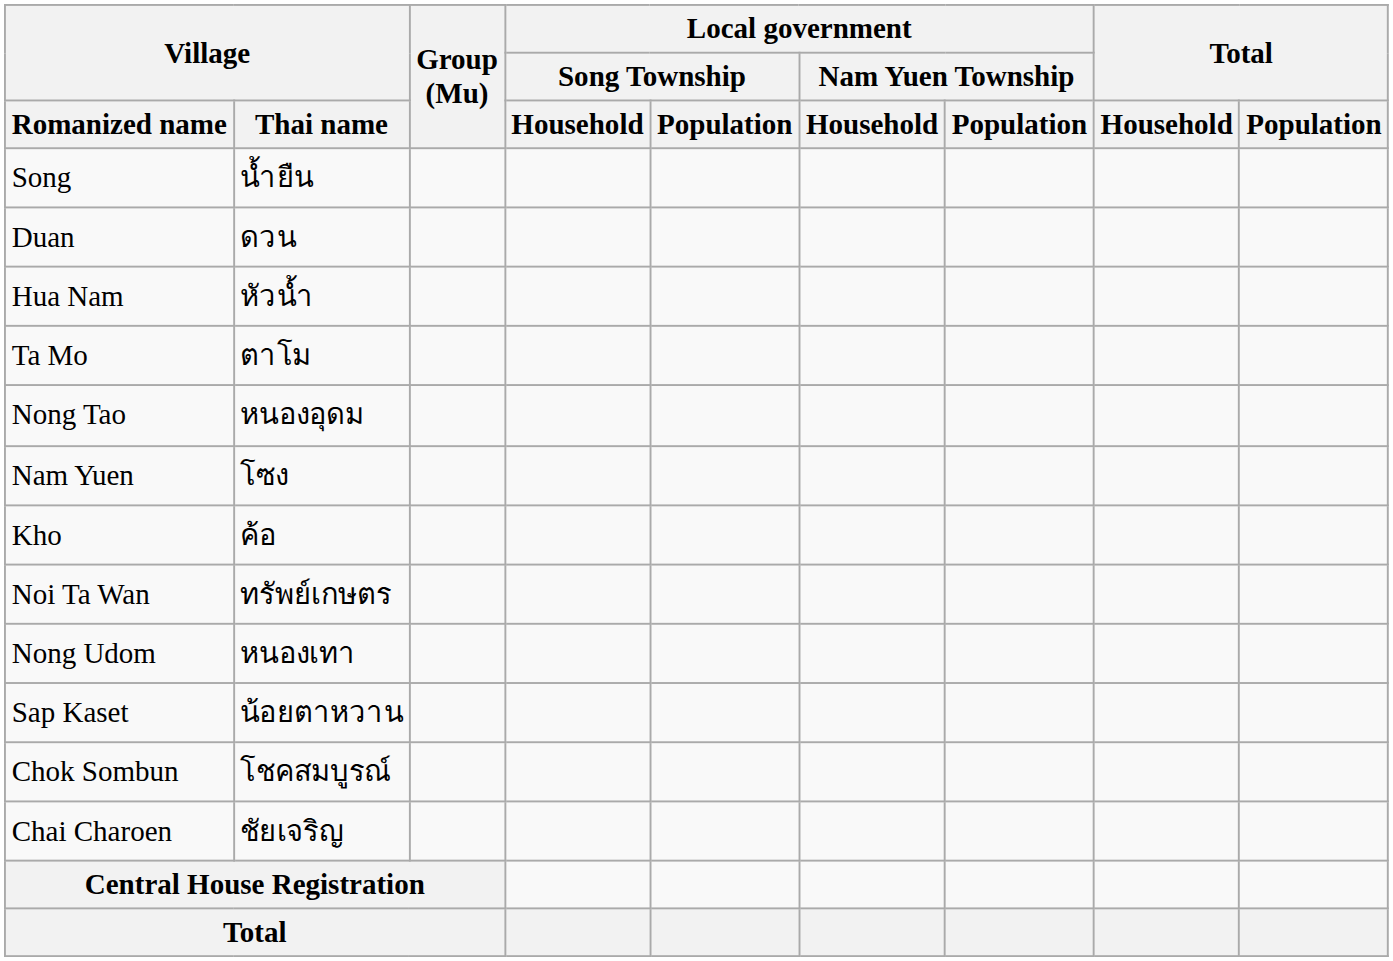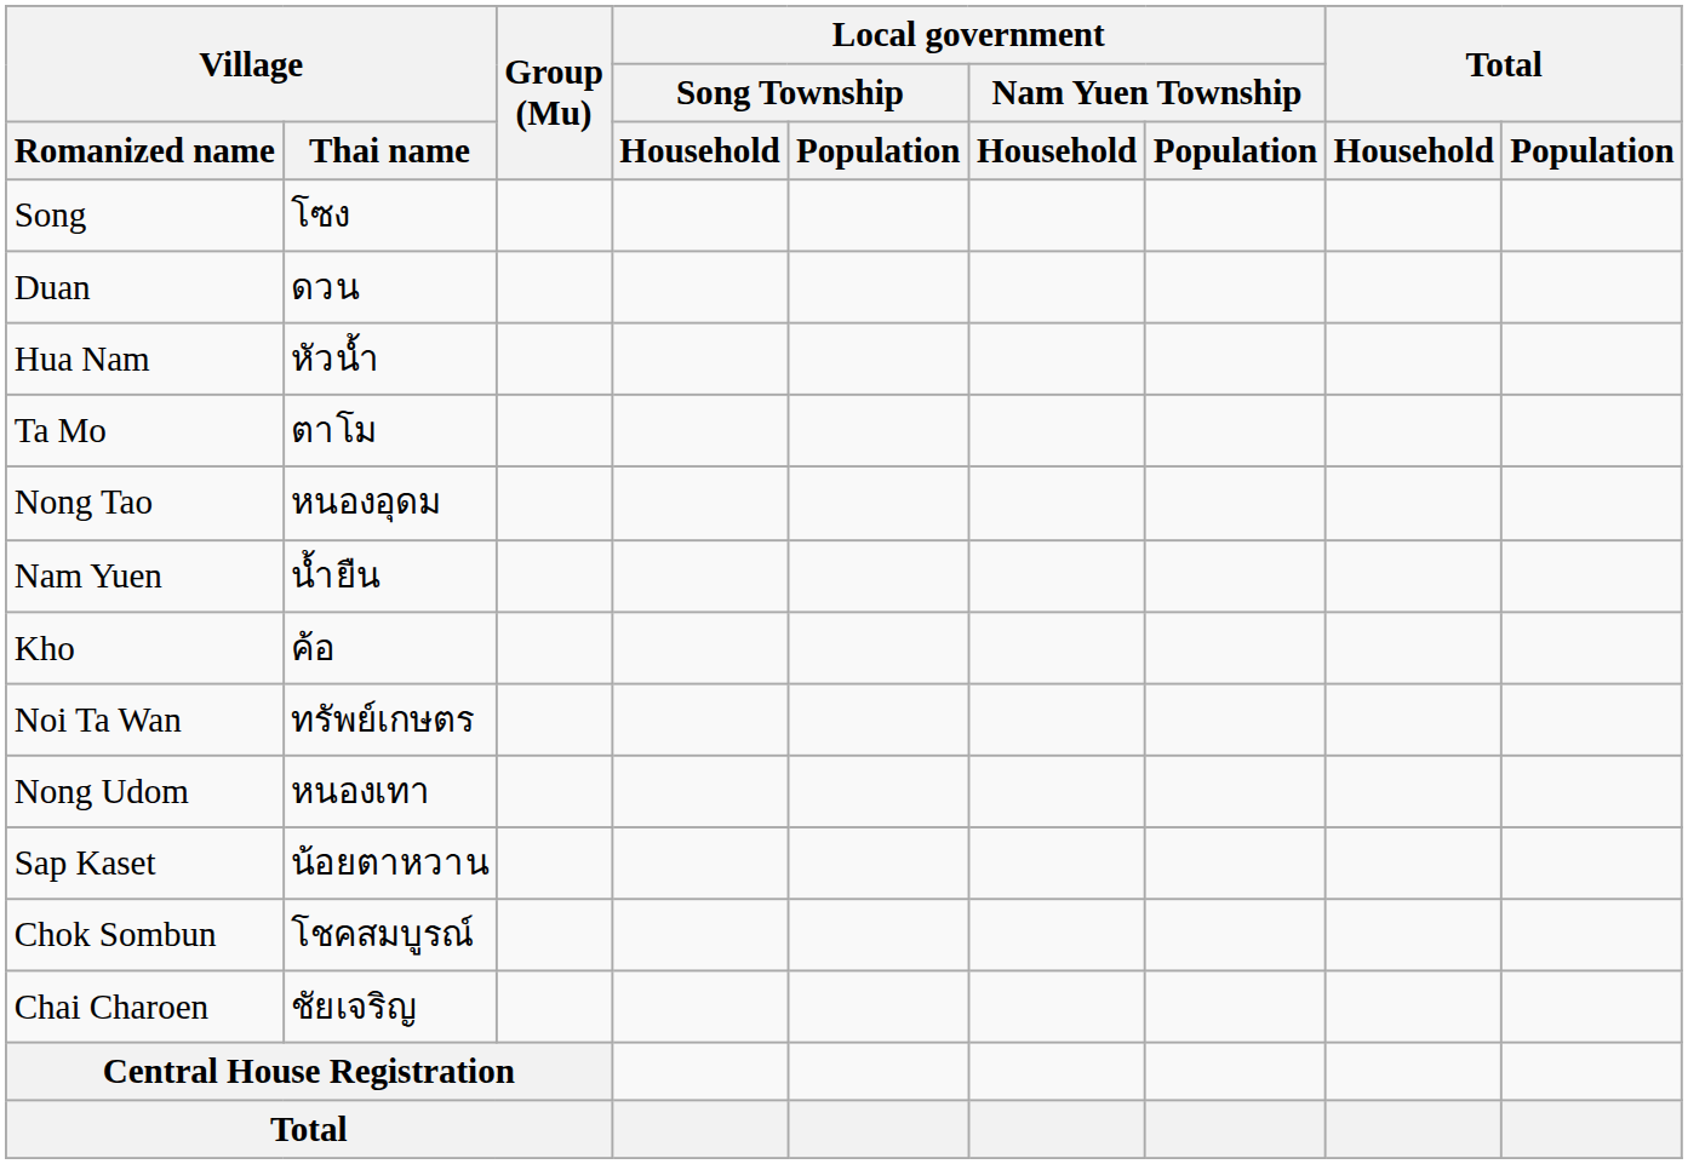Song | Village / Thai name: น้ำยืน -> โซง
Nam Yuen | Village / Thai name: โซง -> น้ำยืน
